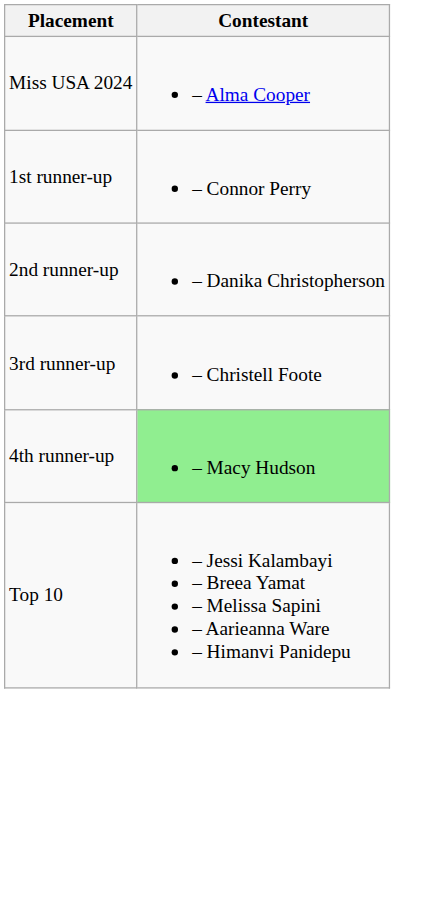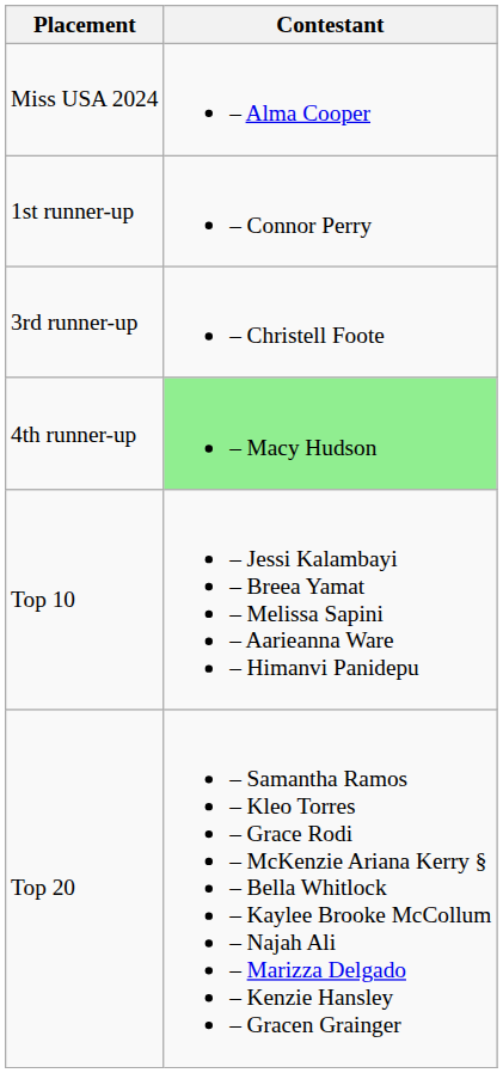- row: 2nd runner-up | – Danika Christopherson
+ row: Top 20 | – Samantha Ramos – Kleo Torres – Grace Rodi – McKenzie Ariana Kerry § – Bella Whitlock – Kaylee Brooke McCollum – Najah Ali – Marizza Delgado – Kenzie Hansley – Gracen Grainger
